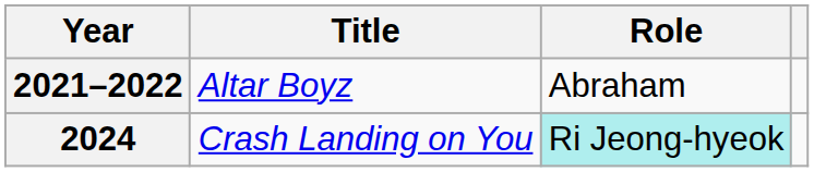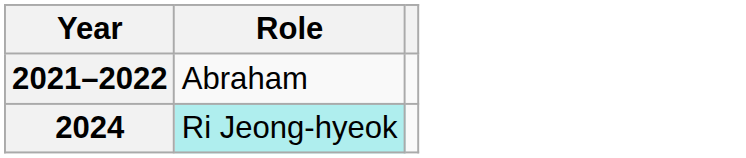- column: Title | Altar Boyz | Crash Landing on You
